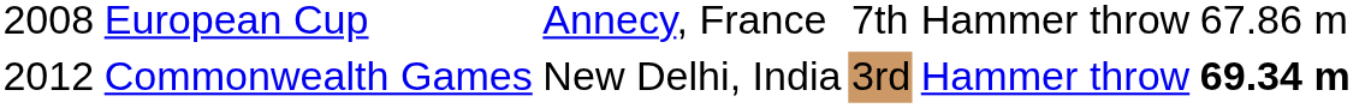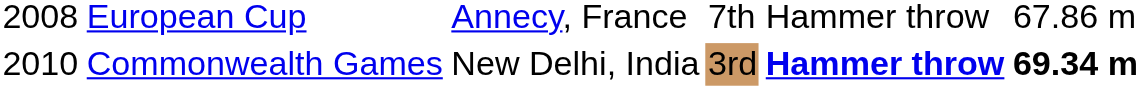Commonwealth Games | column 1: 2012 -> 2010
Commonwealth Games | column 5: normal -> bold
